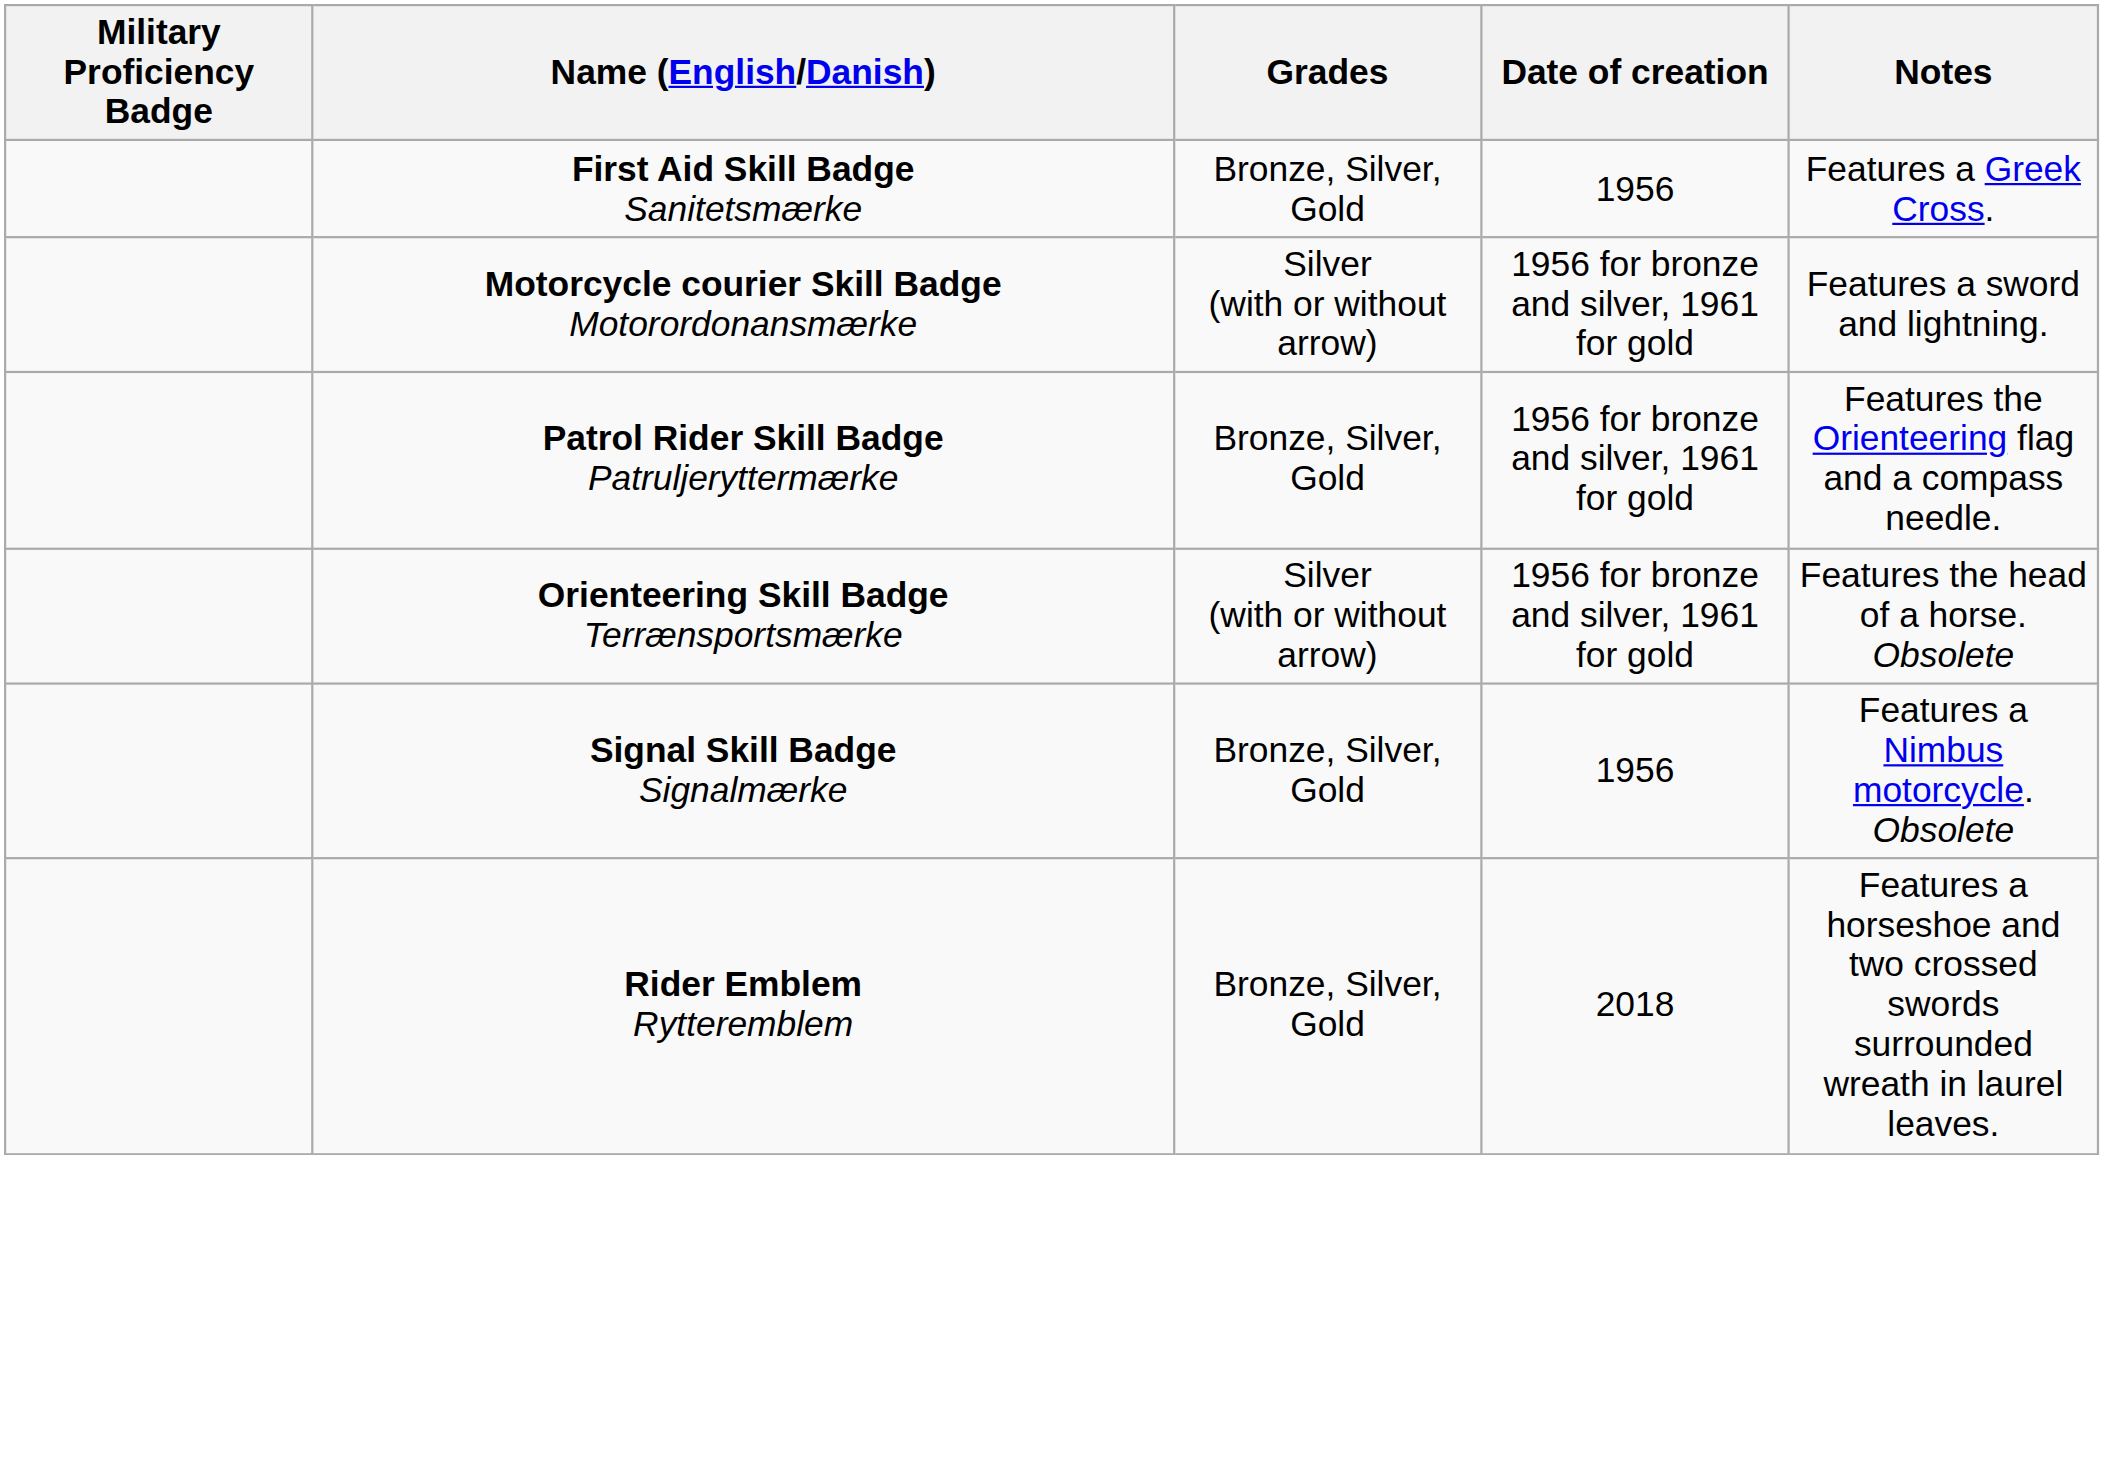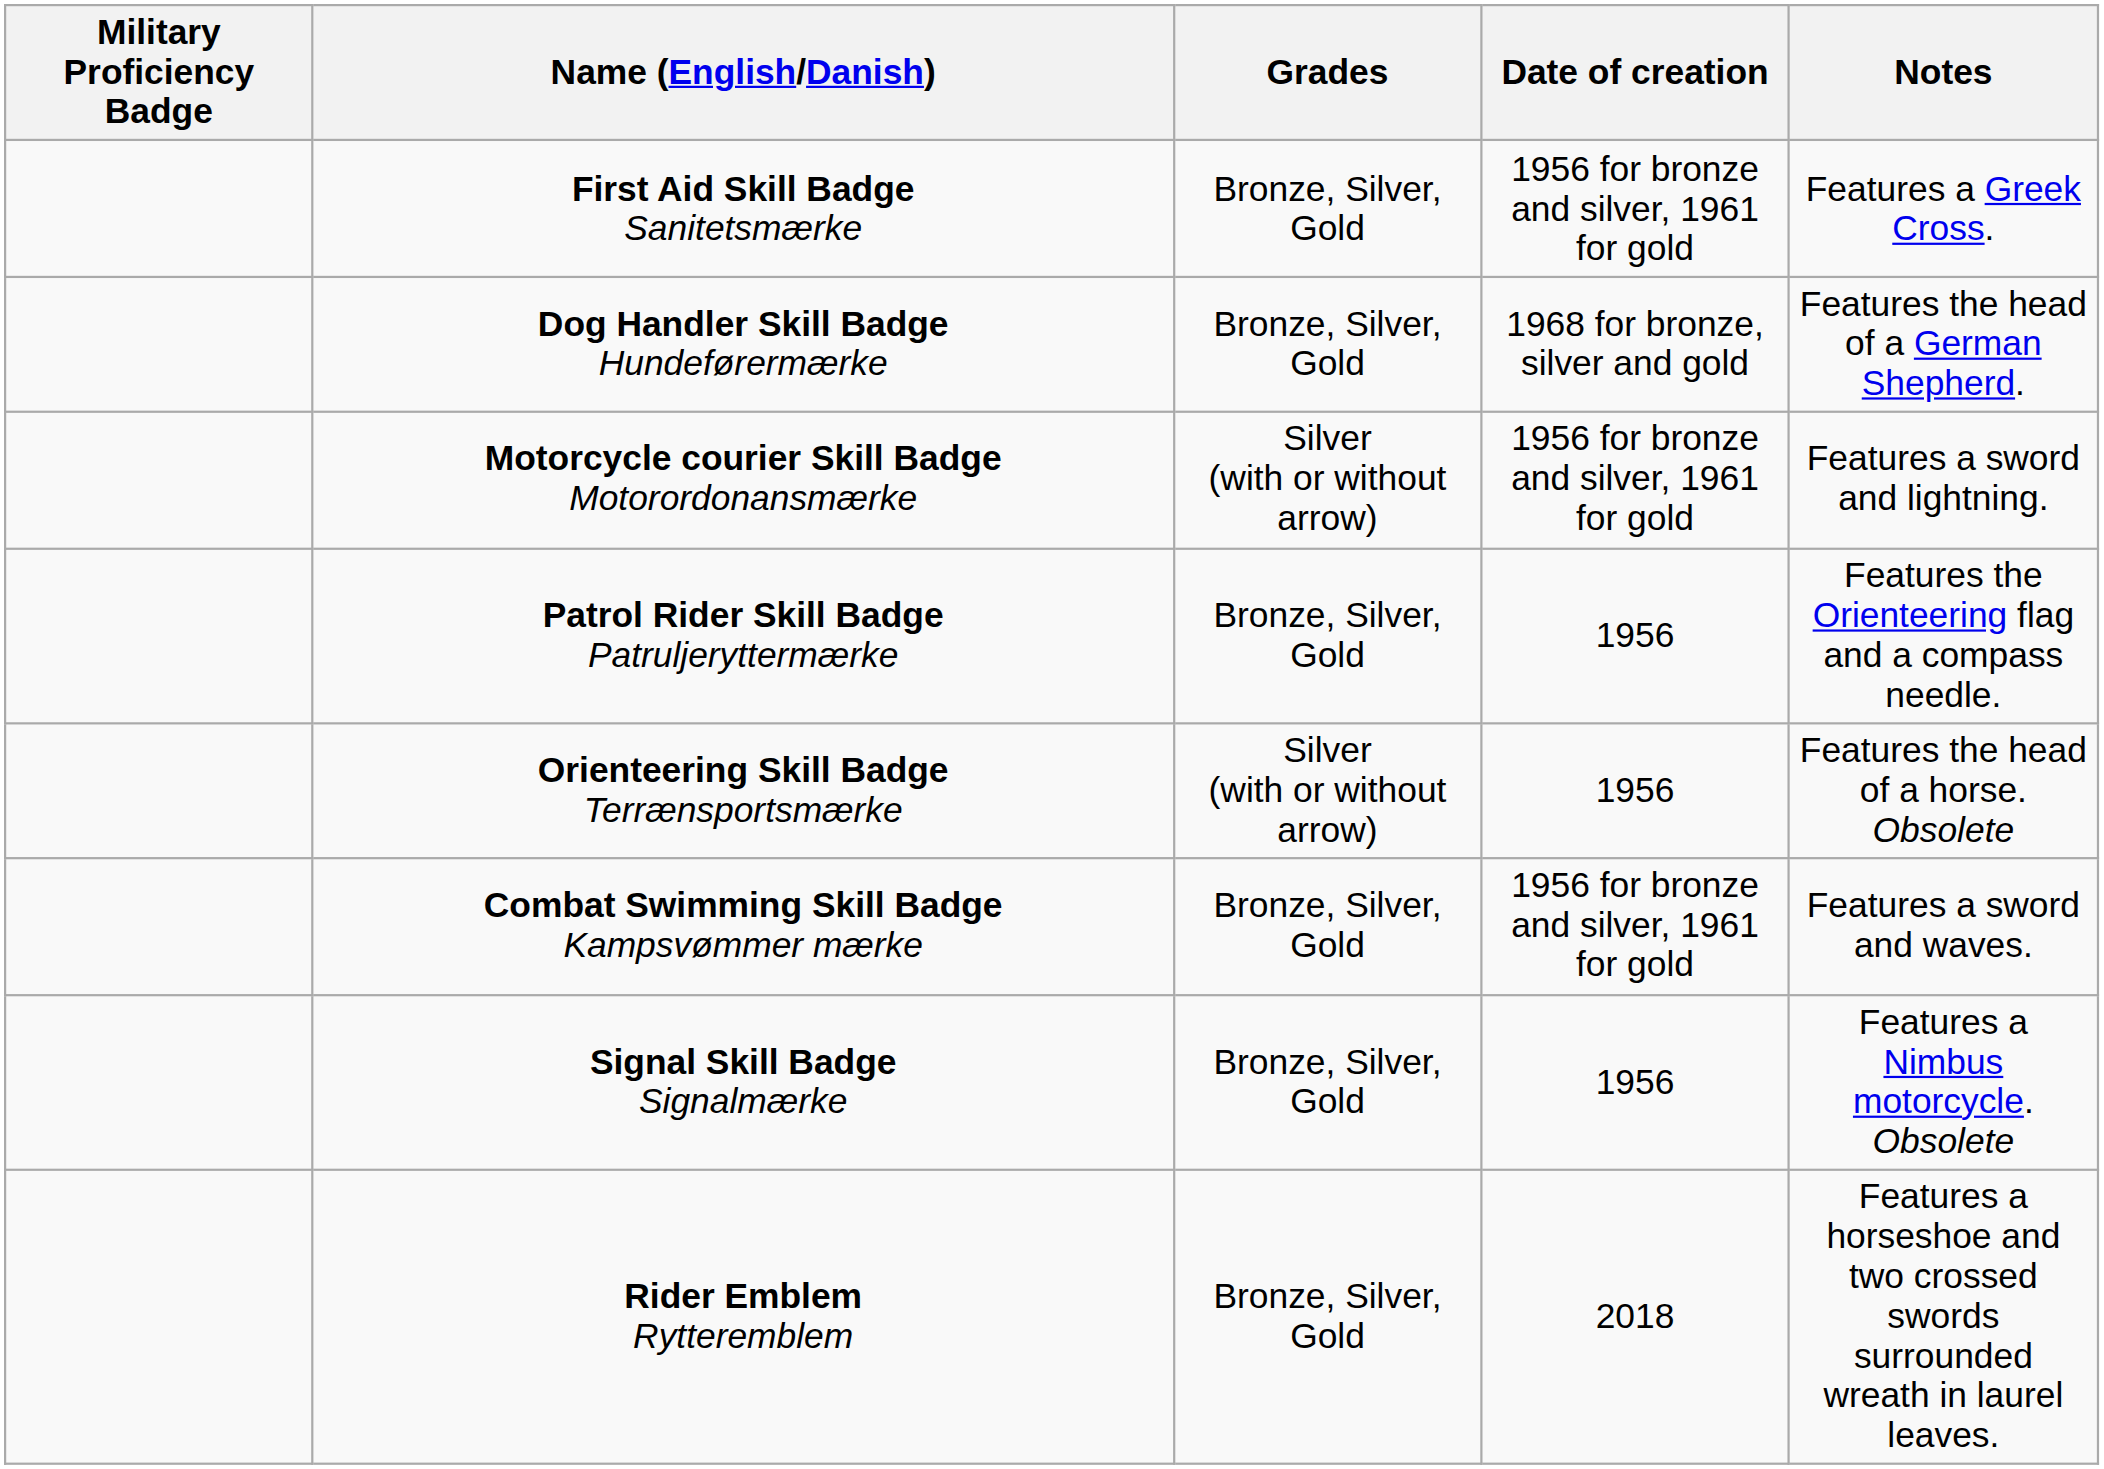First Aid Skill Badge Sanitetsmærke | Date of creation: 1956 -> 1956 for bronze and silver, 1961 for gold
+ row: Dog Handler Skill Badge Hundeførermærke | Bronze, Silver, Gold | 1968 for bronze, silver and gold | Features the head of a German Shepherd.
Patrol Rider Skill Badge Patruljeryttermærke | Date of creation: 1956 for bronze and silver, 1961 for gold -> 1956
Orienteering Skill Badge Terrænsportsmærke | Date of creation: 1956 for bronze and silver, 1961 for gold -> 1956
+ row: Combat Swimming Skill Badge Kampsvømmer mærke | Bronze, Silver, Gold | 1956 for bronze and silver, 1961 for gold | Features a sword and waves.
